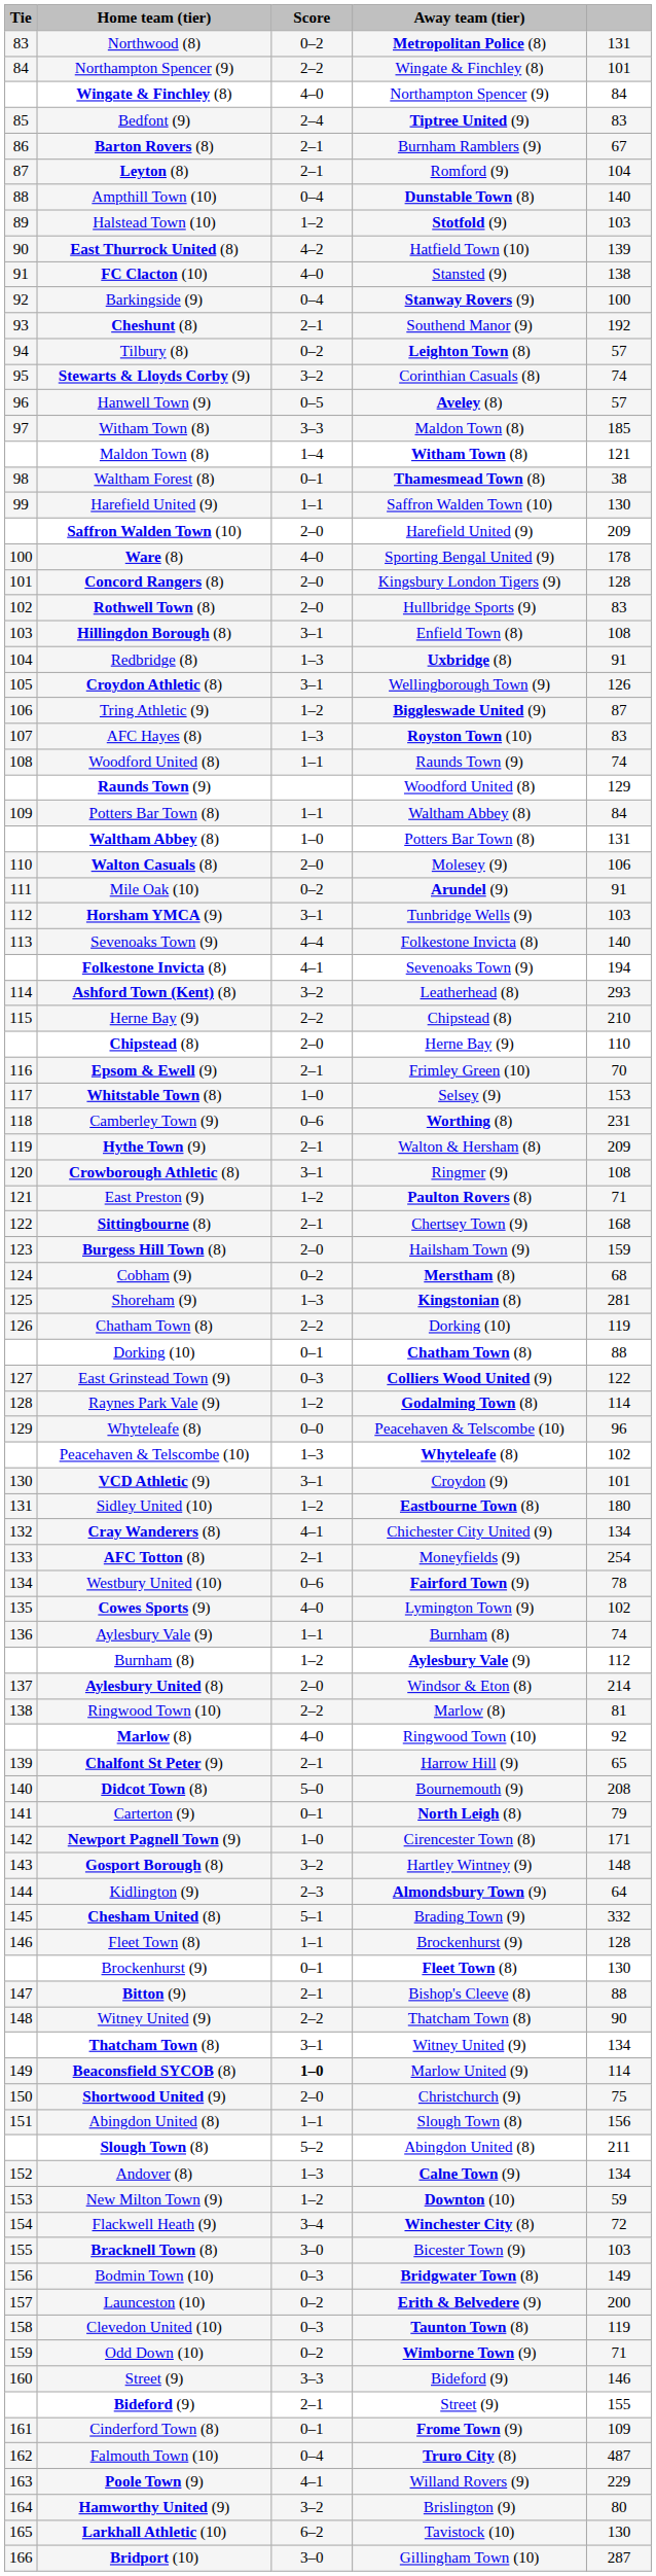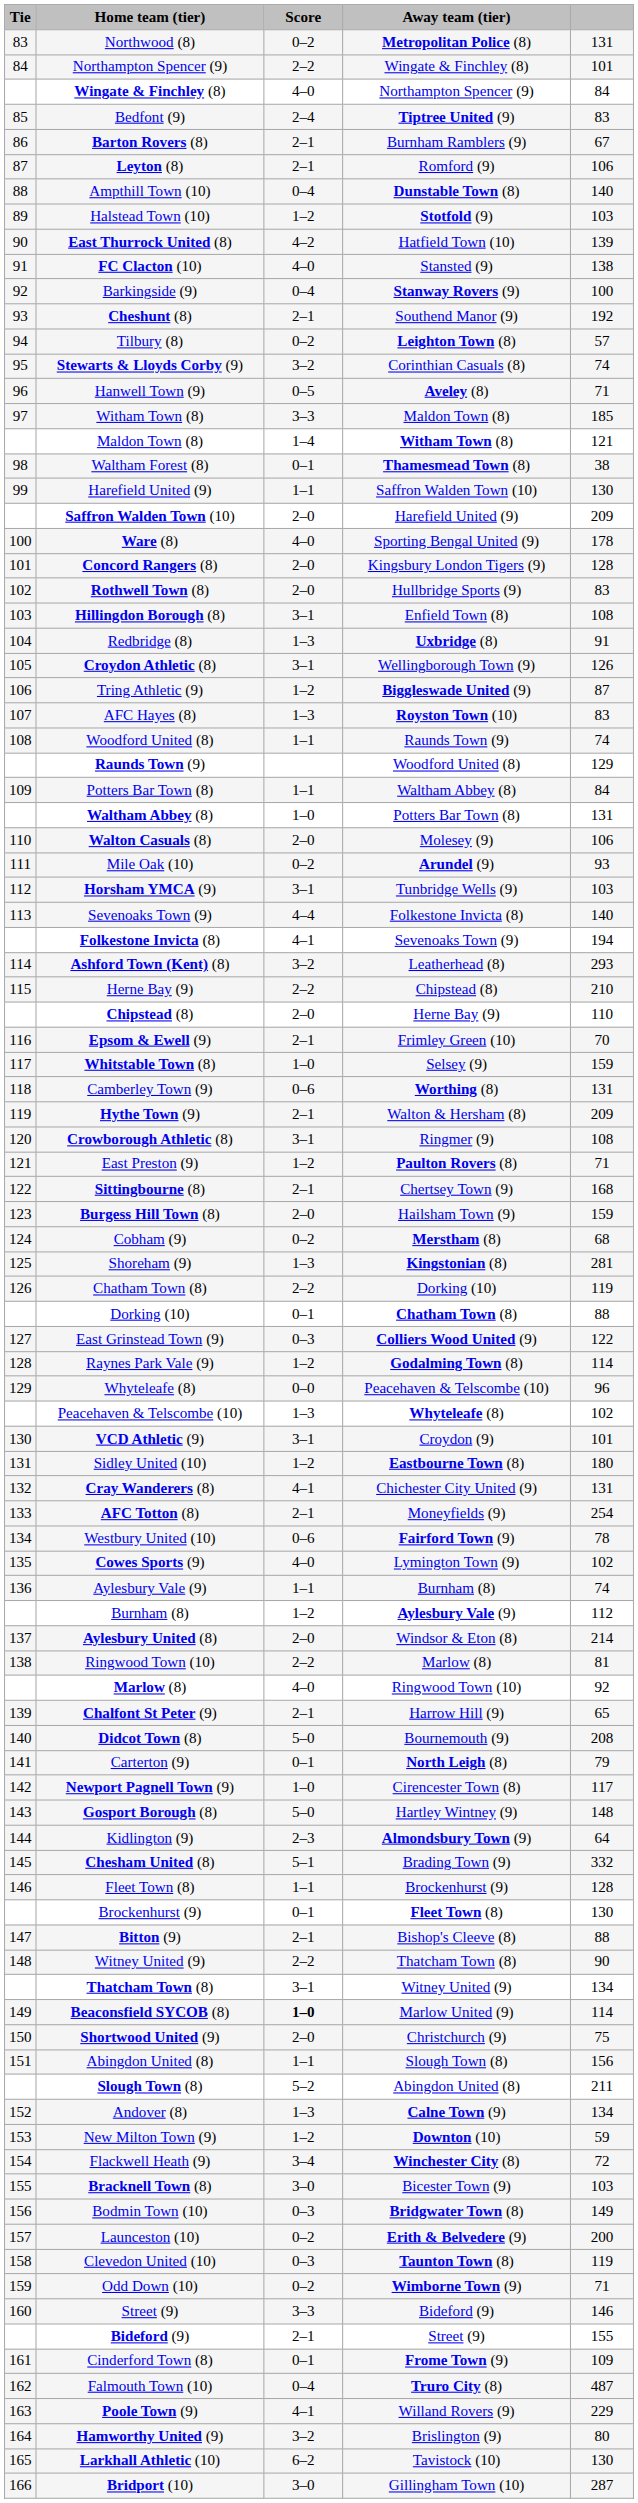Leyton (8) | column 5: 104 -> 106
Hanwell Town (9) | column 5: 57 -> 71
Mile Oak (10) | column 5: 91 -> 93
Whitstable Town (8) | column 5: 153 -> 159
Camberley Town (9) | column 5: 231 -> 131
Cray Wanderers (8) | column 5: 134 -> 131
Newport Pagnell Town (9) | column 5: 171 -> 117
Gosport Borough (8) | Score: 3–2 -> 5–0
